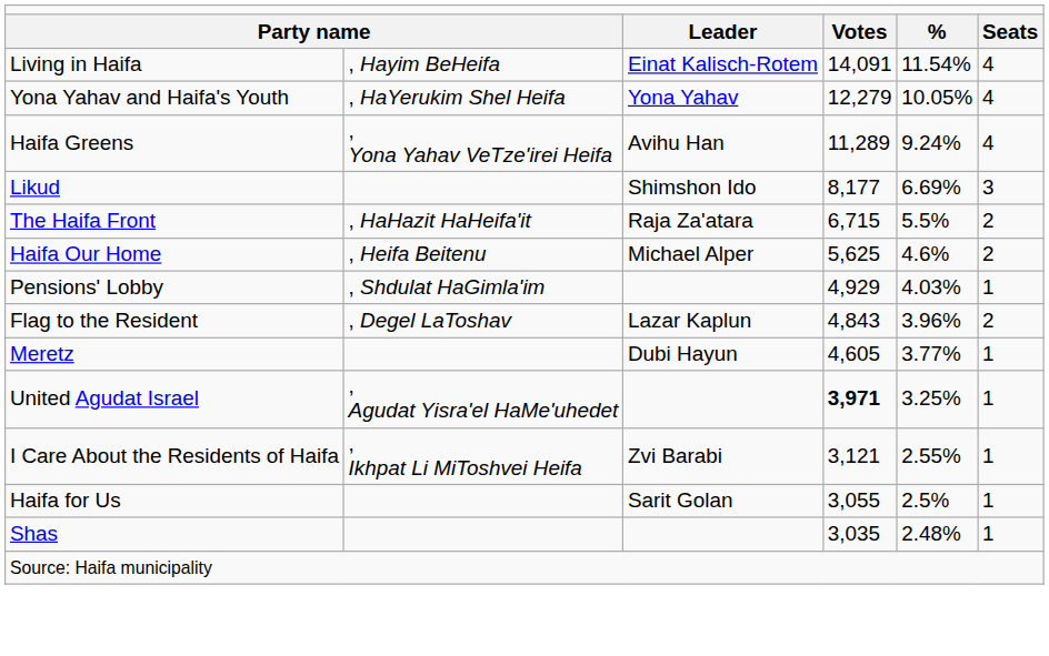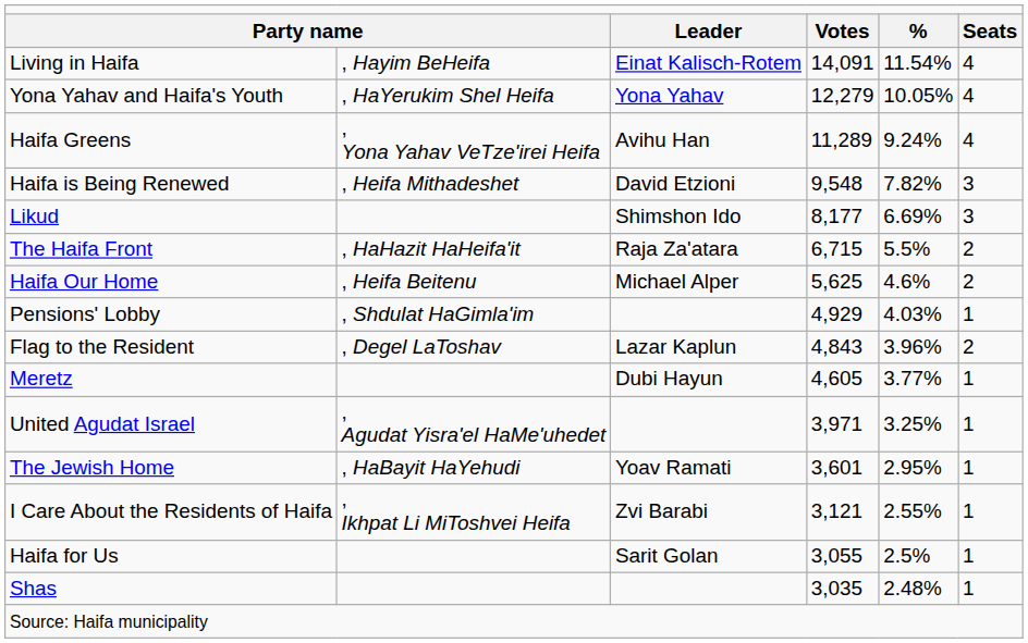+ row: Haifa is Being Renewed | , Heifa Mithadeshet | David Etzioni | 9,548 | 7.82% | 3
United Agudat Israel | column 4: bold -> normal
+ row: The Jewish Home | , HaBayit HaYehudi | Yoav Ramati | 3,601 | 2.95% | 1
